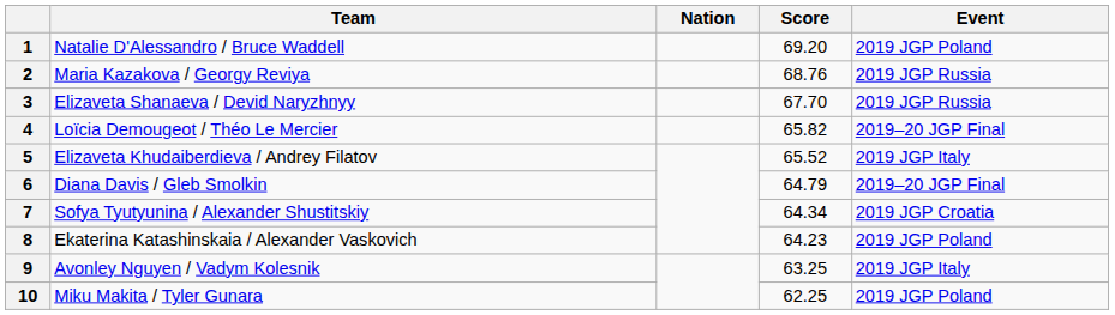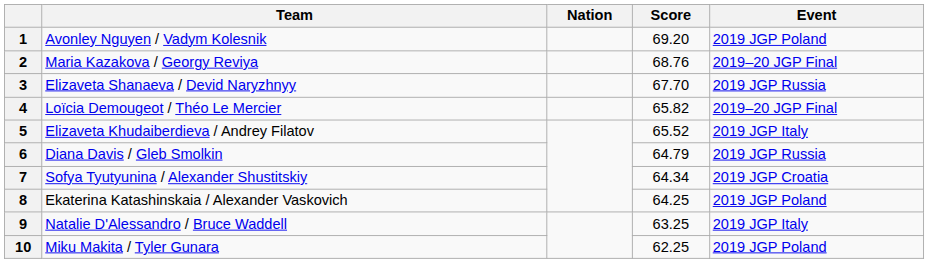1 | Team: Natalie D'Alessandro / Bruce Waddell -> Avonley Nguyen / Vadym Kolesnik
2 | Event: 2019 JGP Russia -> 2019–20 JGP Final
6 | Event: 2019–20 JGP Final -> 2019 JGP Russia
8 | Score: 64.23 -> 64.25
9 | Team: Avonley Nguyen / Vadym Kolesnik -> Natalie D'Alessandro / Bruce Waddell
